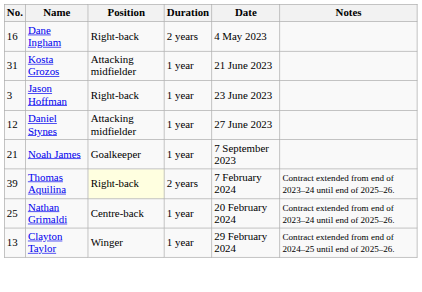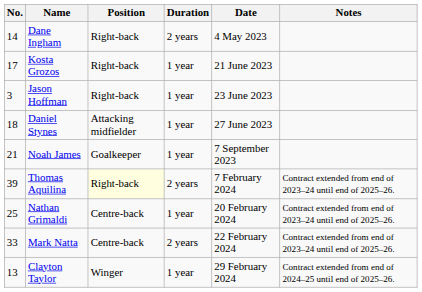Dane Ingham | No.: 16 -> 14
Kosta Grozos | No.: 31 -> 17
Kosta Grozos | Position: Attacking midfielder -> Right-back
Daniel Stynes | No.: 12 -> 18
+ row: 33 | Mark Natta | Centre-back | 2 years | 22 February 2024 | Contract extended from end of 2023–24 until end of 2025–26.
